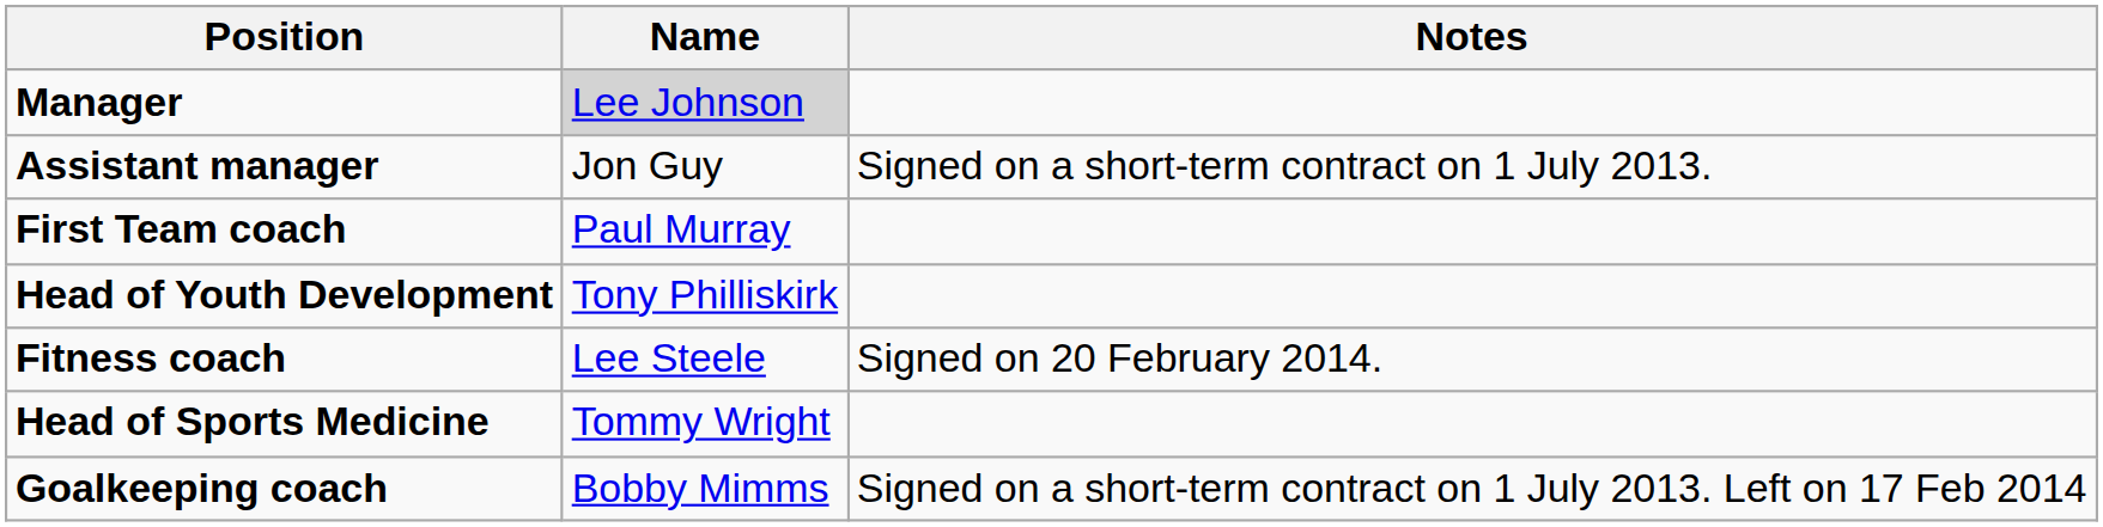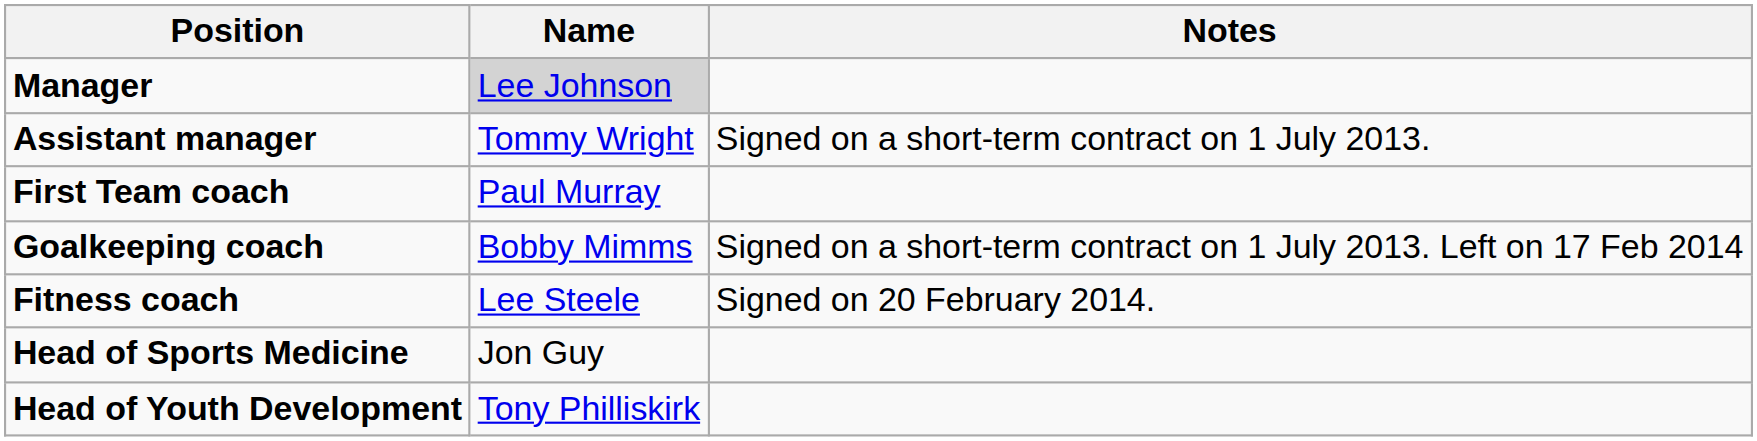Assistant manager | Name: Jon Guy -> Tommy Wright
rows swapped: Goalkeeping coach <-> Head of Youth Development
Head of Sports Medicine | Name: Tommy Wright -> Jon Guy
